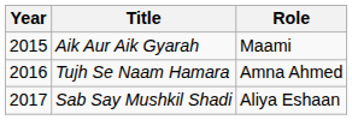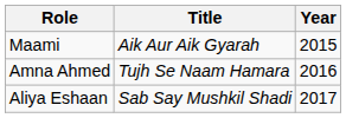columns swapped: Year <-> Role
